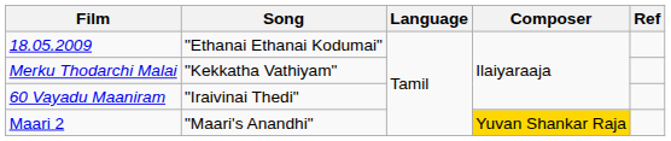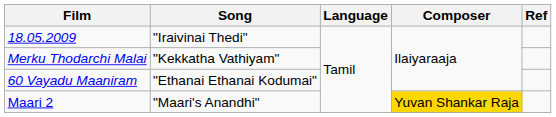18.05.2009 | Song: "Ethanai Ethanai Kodumai" -> "Iraivinai Thedi"
60 Vayadu Maaniram | Song: "Iraivinai Thedi" -> "Ethanai Ethanai Kodumai"
